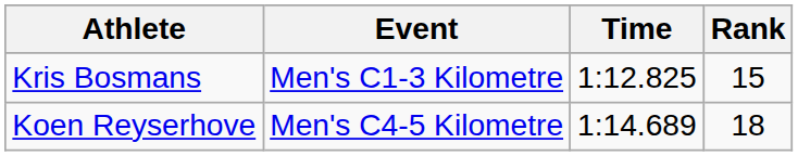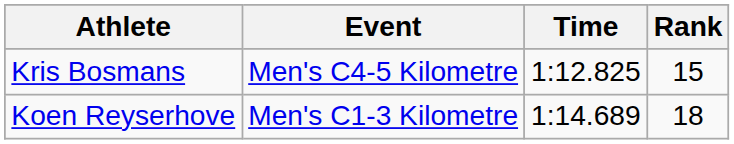Kris Bosmans | Event: Men's C1-3 Kilometre -> Men's C4-5 Kilometre
Koen Reyserhove | Event: Men's C4-5 Kilometre -> Men's C1-3 Kilometre
